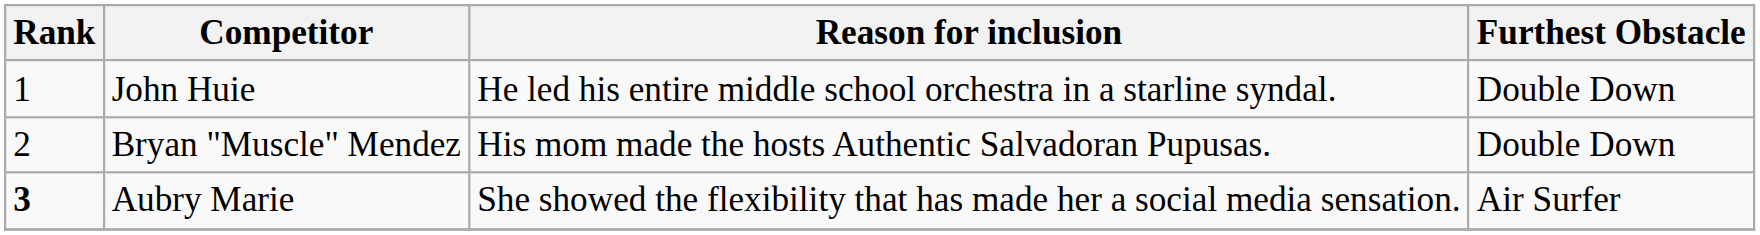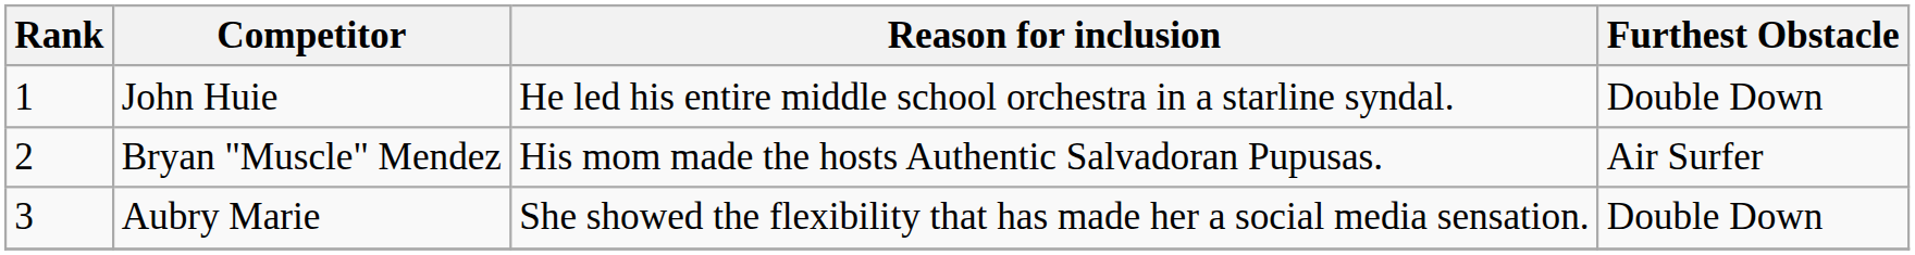Bryan "Muscle" Mendez | Furthest Obstacle: Double Down -> Air Surfer
Aubry Marie | Rank: bold -> normal
Aubry Marie | Furthest Obstacle: Air Surfer -> Double Down
